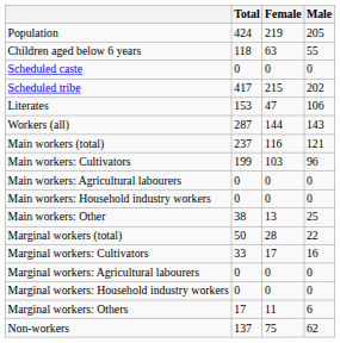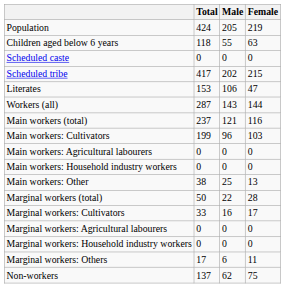columns swapped: Male <-> Female
